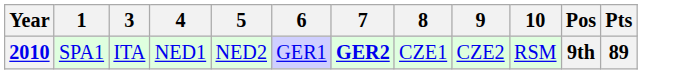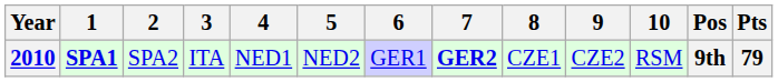+ column: 2 | SPA2
2010 | 1: normal -> bold
2010 | Pts: 89 -> 79
